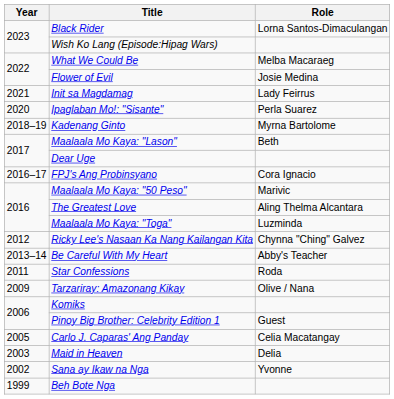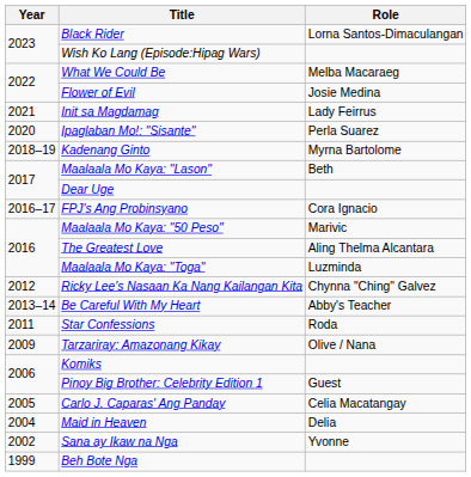Maid in Heaven | Year: 2003 -> 2004
